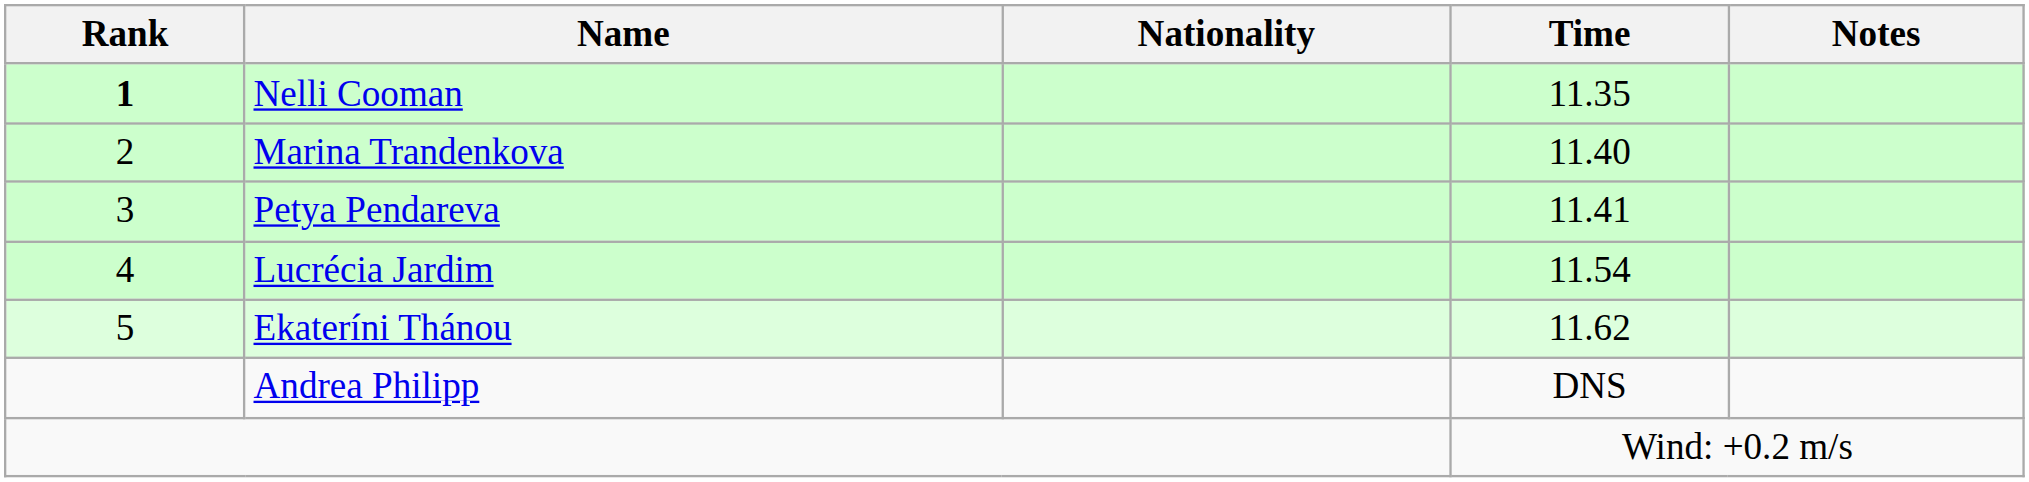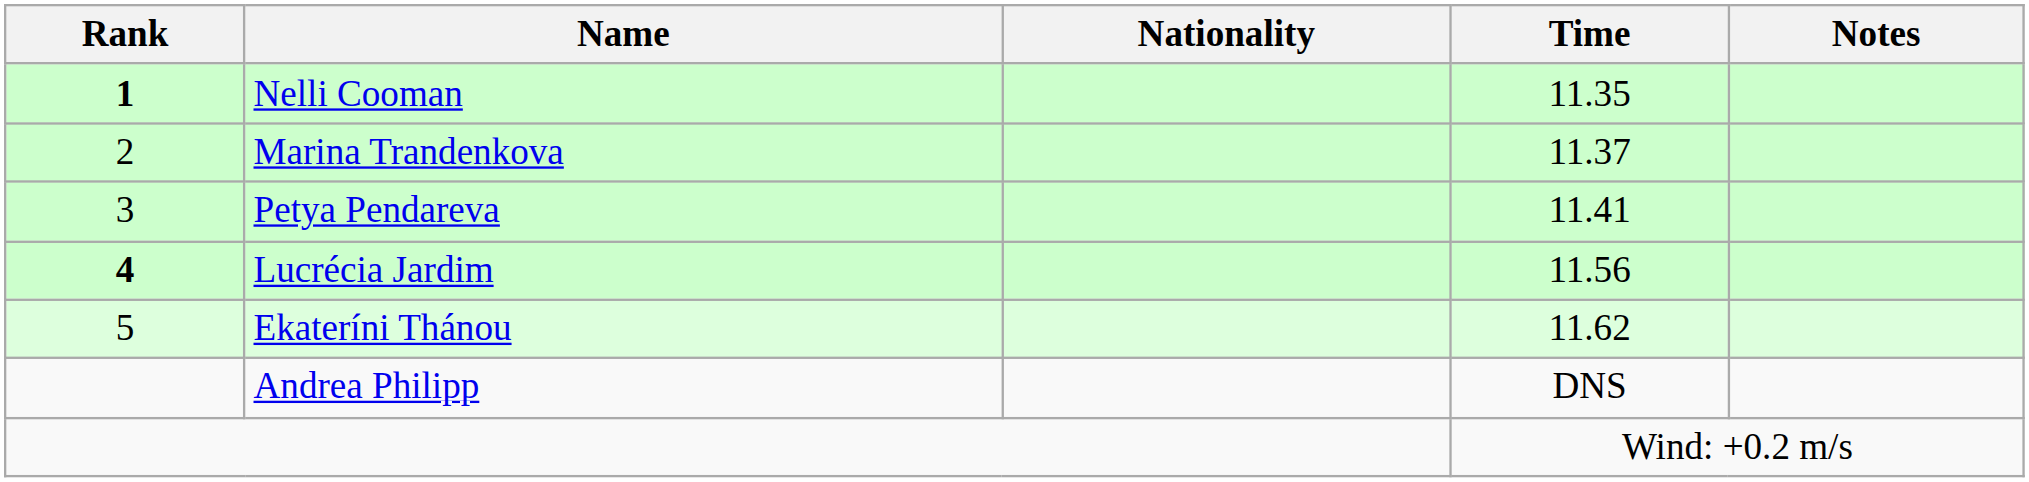Marina Trandenkova | Time: 11.40 -> 11.37
Lucrécia Jardim | Rank: normal -> bold
Lucrécia Jardim | Time: 11.54 -> 11.56
